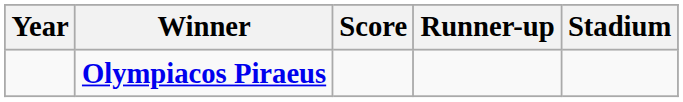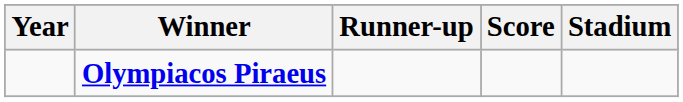columns swapped: Score <-> Runner-up
